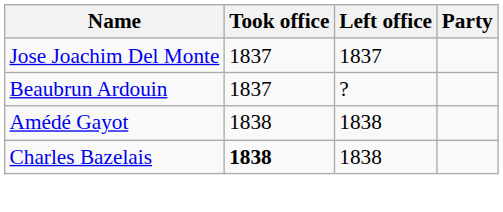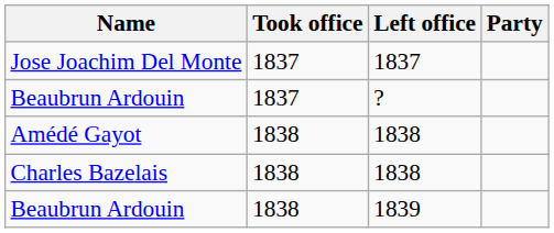Charles Bazelais | Took office: bold -> normal
+ row: Beaubrun Ardouin | 1838 | 1839
